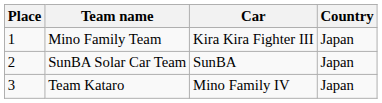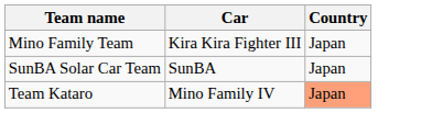- column: Place | 1 | 2 | 3
Team Kataro | Country: no background -> lightsalmon background
